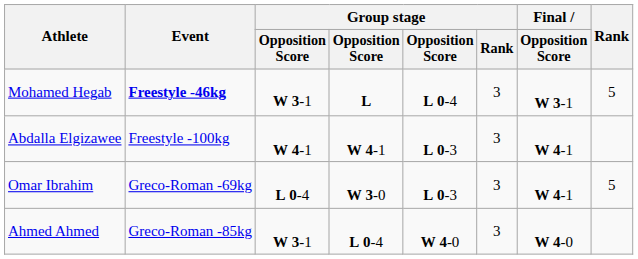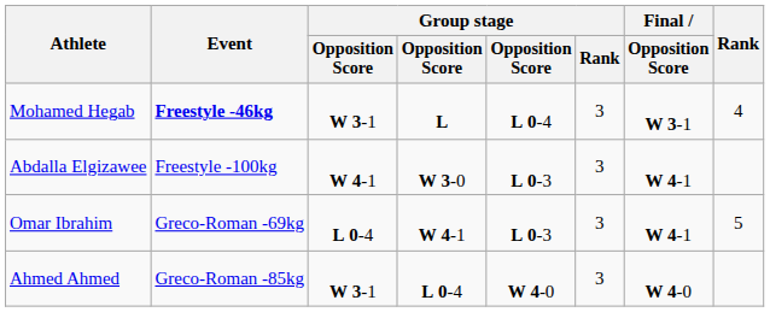Mohamed Hegab | Rank: 5 -> 4
Abdalla Elgizawee | column 4: W 4-1 -> W 3-0
Omar Ibrahim | column 4: W 3-0 -> W 4-1
